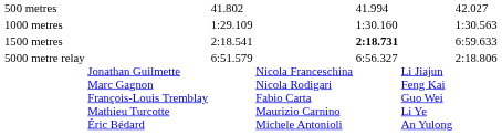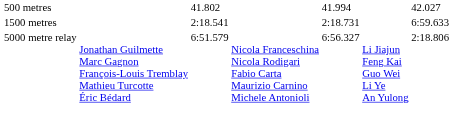- row: 1000 metres | 1:29.109 | 1:30.160 | 1:30.563
1500 metres | column 5: bold -> normal
